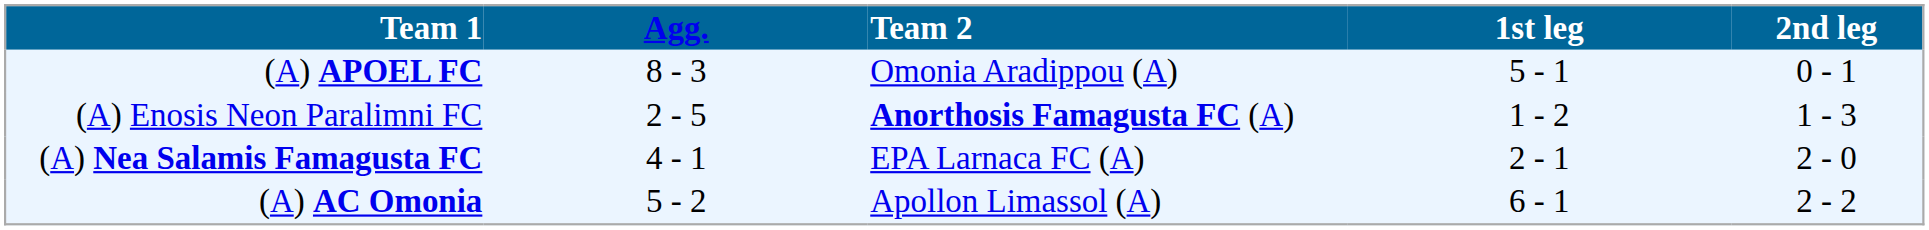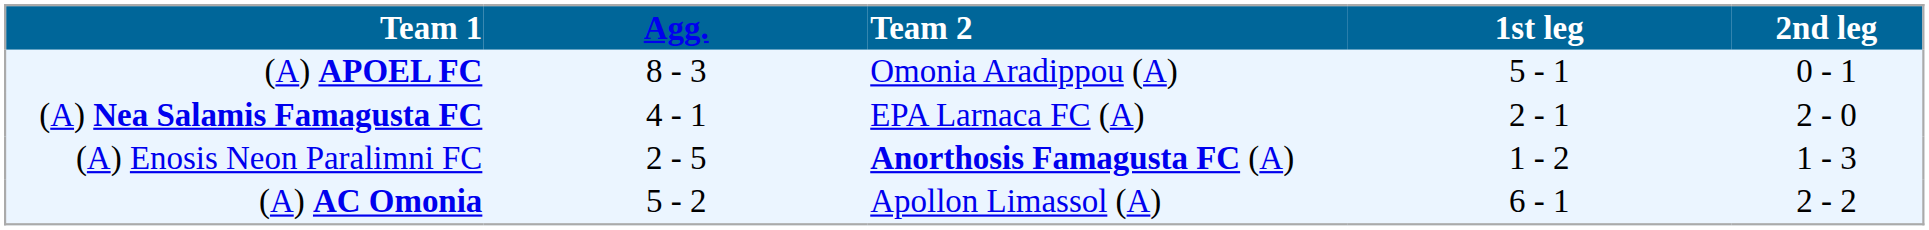rows swapped: (A) Enosis Neon Paralimni FC <-> (A) Nea Salamis Famagusta FC
